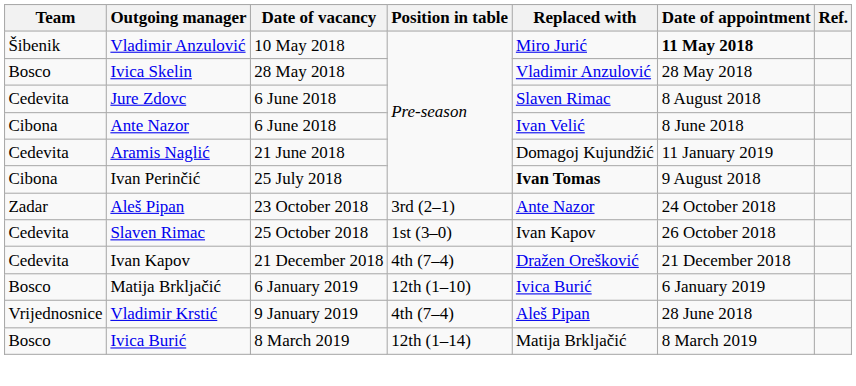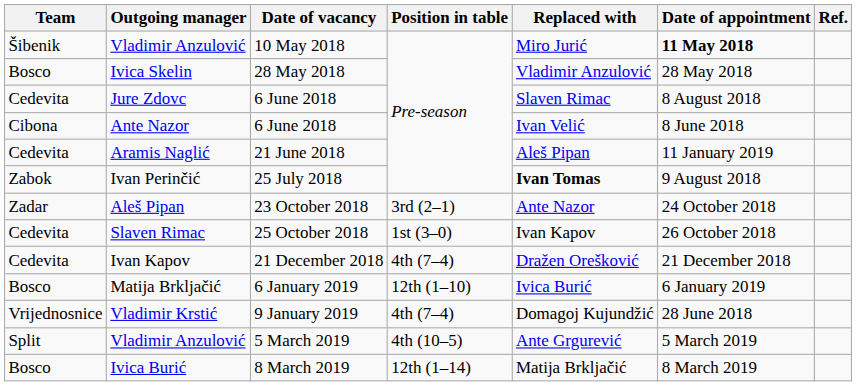Aramis Naglić | Replaced with: Domagoj Kujundžić -> Aleš Pipan
Ivan Perinčić | Team: Cibona -> Zabok
Vladimir Krstić | Replaced with: Aleš Pipan -> Domagoj Kujundžić
+ row: Split | Vladimir Anzulović | 5 March 2019 | 4th (10–5) | Ante Grgurević | 5 March 2019
